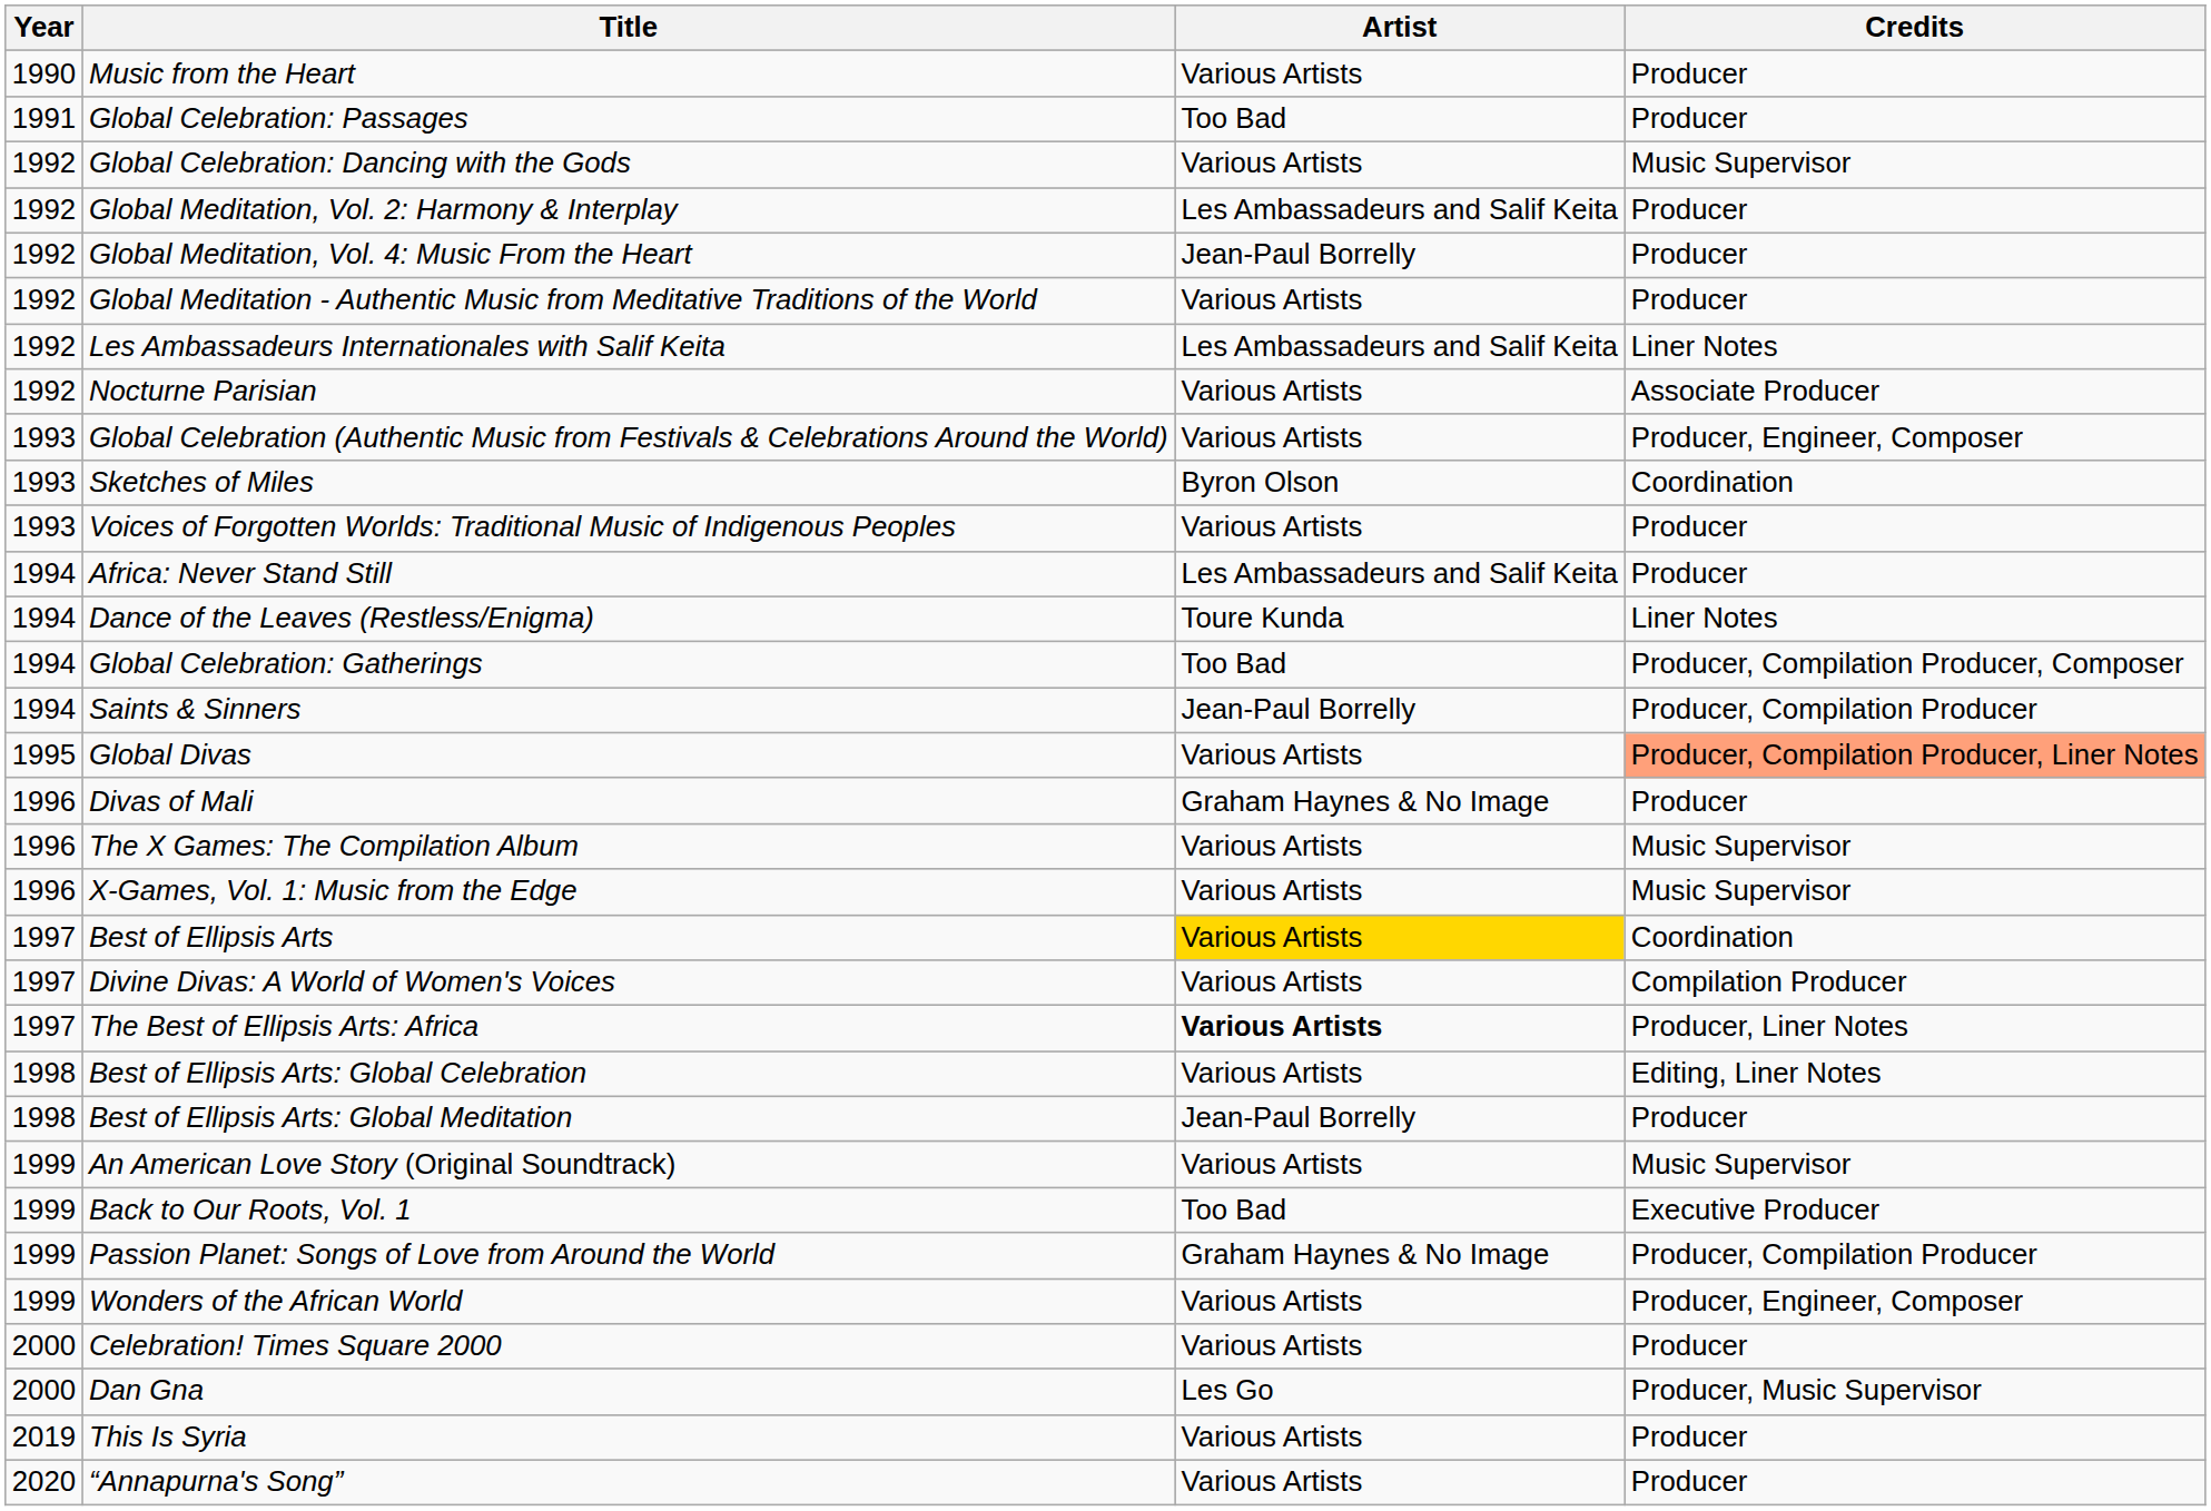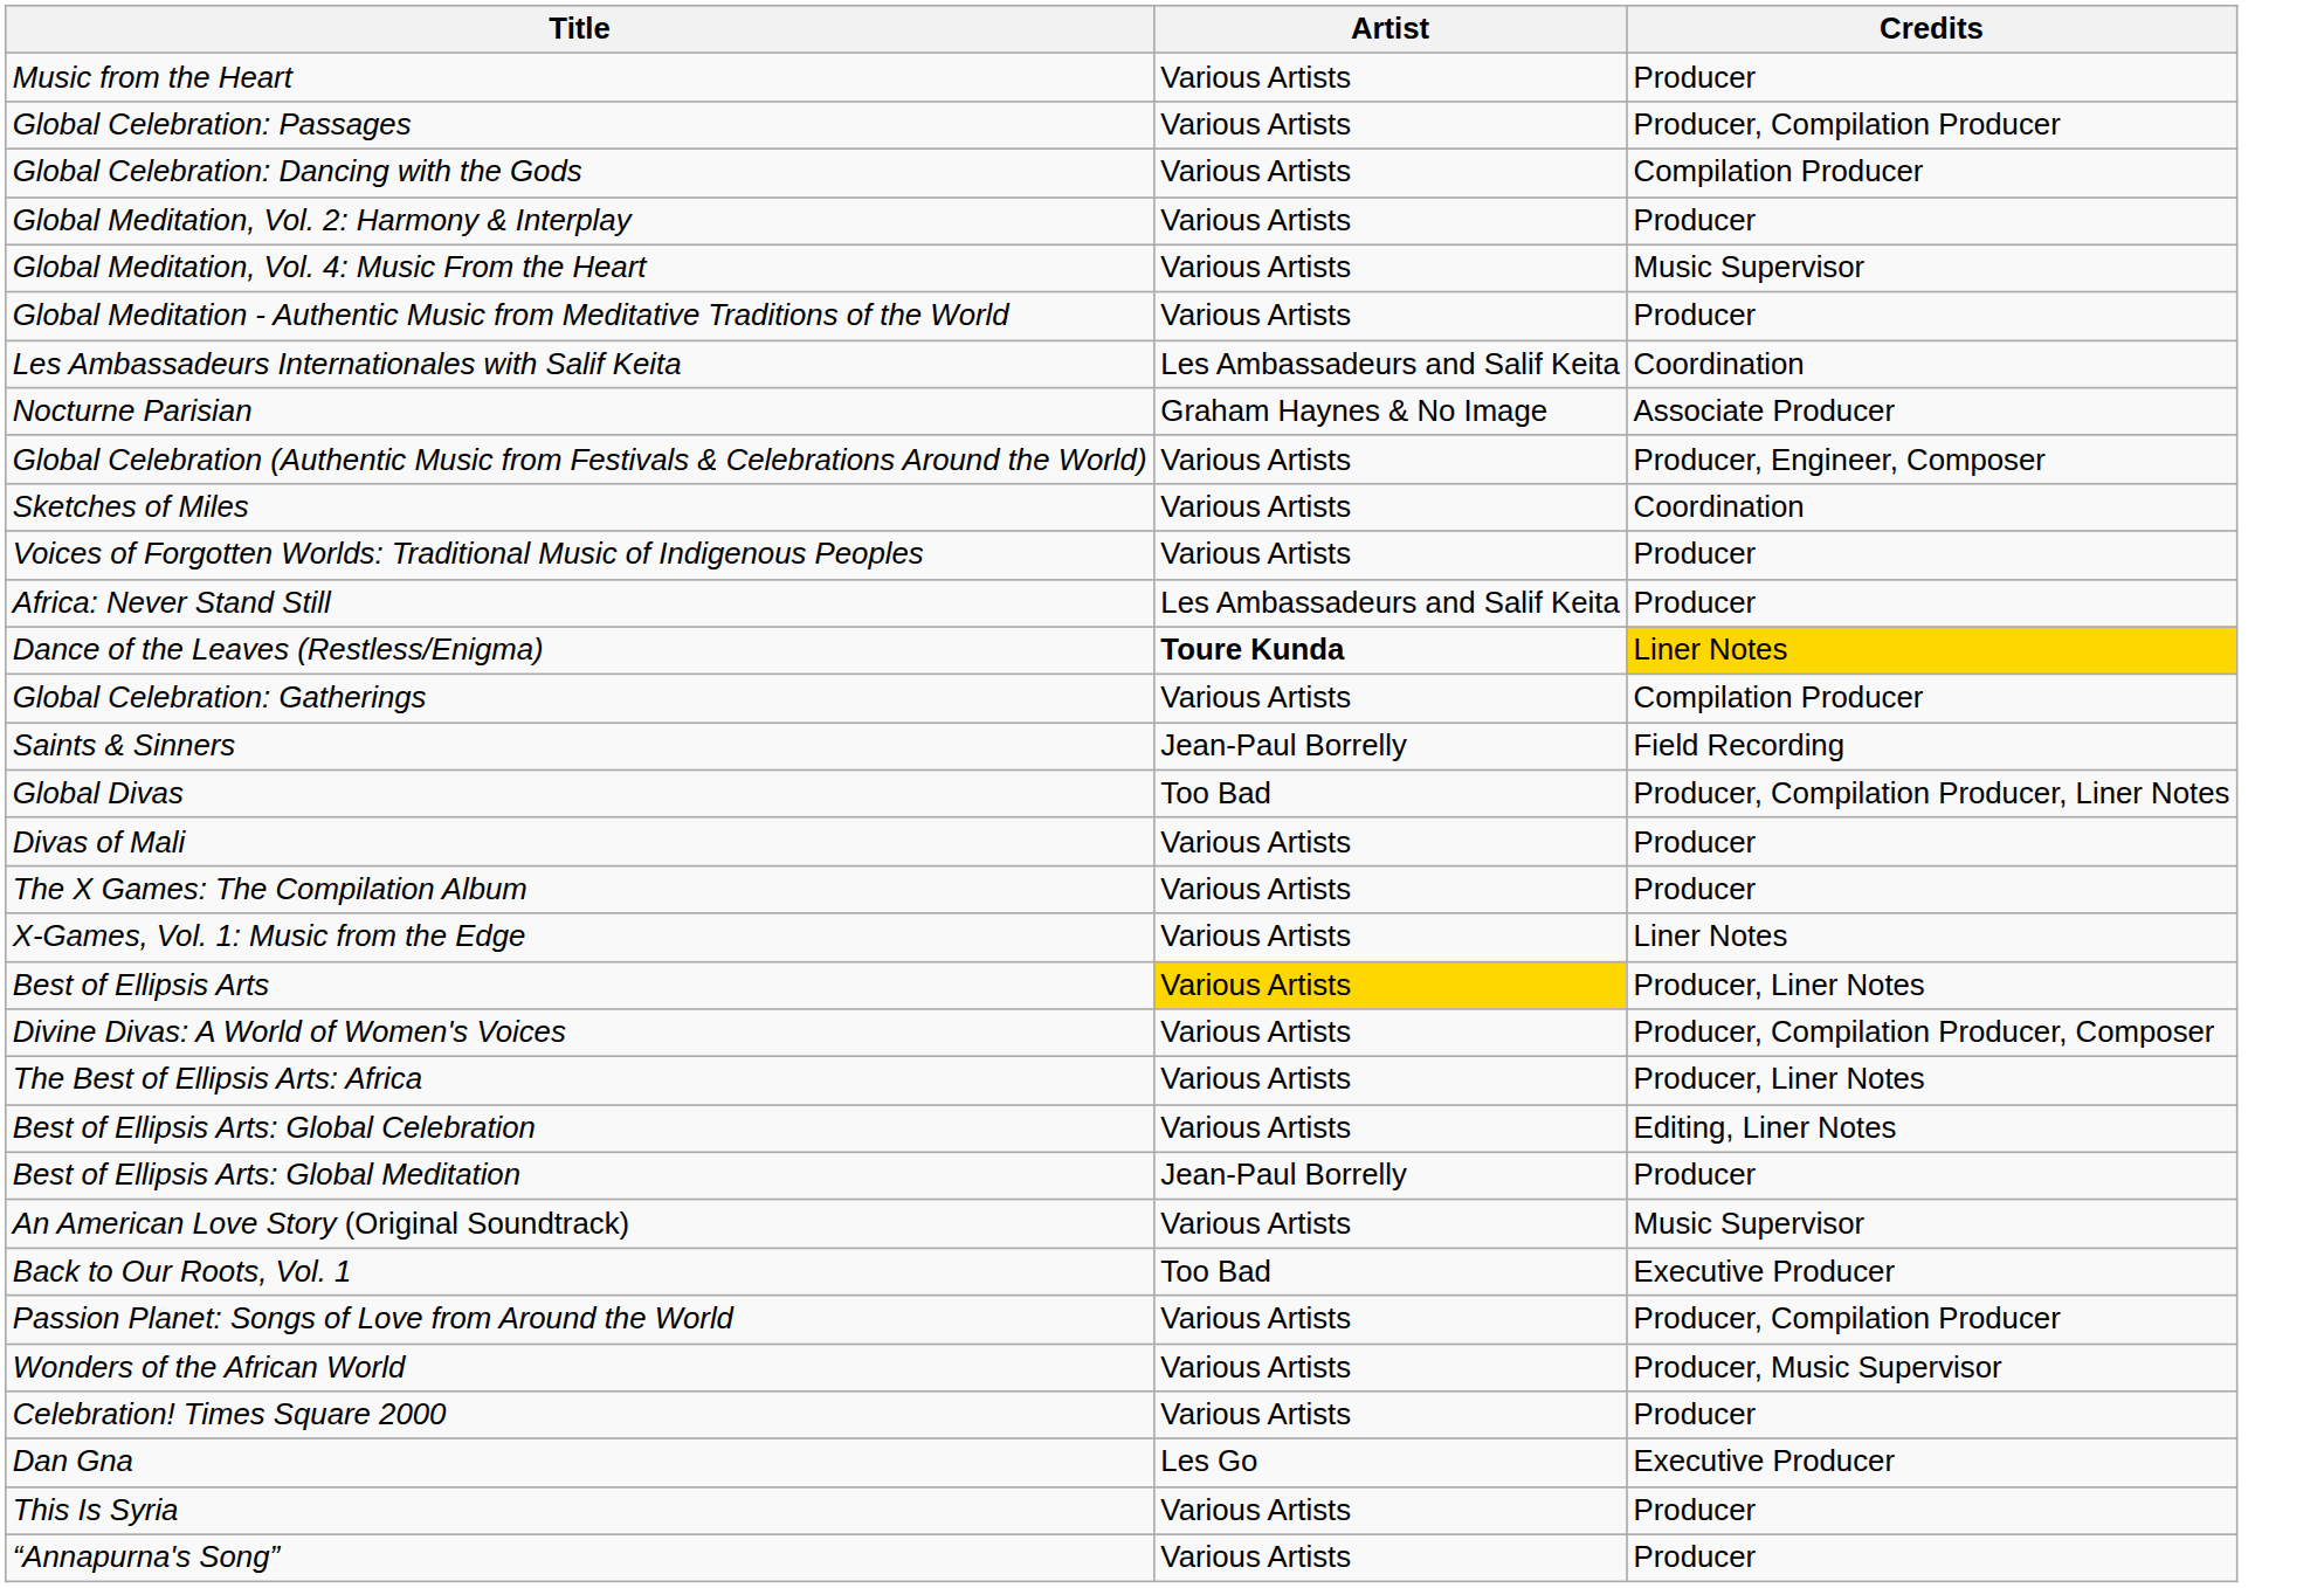- column: Year | 1990 | 1991 | 1992 | 1992 | 1992 | 1992 | 1992 | 1992 | 1993 | 1993 | 1993 | 1994 | 1994 | 1994 | 1994 | 1995 | 1996 | 1996 | 1996 | 1997 | 1997 | 1997 | 1998 | 1998 | 1999 | 1999 | 1999 | 1999 | 2000 | 2000 | 2019 | 2020
Global Celebration: Passages | Artist: Too Bad -> Various Artists
Global Celebration: Passages | Credits: Producer -> Producer, Compilation Producer
Global Celebration: Dancing with the Gods | Credits: Music Supervisor -> Compilation Producer
Global Meditation, Vol. 2: Harmony & Interplay | Artist: Les Ambassadeurs and Salif Keita -> Various Artists
Global Meditation, Vol. 4: Music From the Heart | Artist: Jean-Paul Borrelly -> Various Artists
Global Meditation, Vol. 4: Music From the Heart | Credits: Producer -> Music Supervisor
Les Ambassadeurs Internationales with Salif Keita | Credits: Liner Notes -> Coordination
Nocturne Parisian | Artist: Various Artists -> Graham Haynes & No Image
Sketches of Miles | Artist: Byron Olson -> Various Artists
Dance of the Leaves (Restless/Enigma) | Artist: normal -> bold
Dance of the Leaves (Restless/Enigma) | Credits: no background -> gold background
Global Celebration: Gatherings | Artist: Too Bad -> Various Artists
Global Celebration: Gatherings | Credits: Producer, Compilation Producer, Composer -> Compilation Producer
Saints & Sinners | Credits: Producer, Compilation Producer -> Field Recording
Global Divas | Artist: Various Artists -> Too Bad
Global Divas | Credits: lightsalmon background -> no background
Divas of Mali | Artist: Graham Haynes & No Image -> Various Artists
The X Games: The Compilation Album | Credits: Music Supervisor -> Producer
X-Games, Vol. 1: Music from the Edge | Credits: Music Supervisor -> Liner Notes
Best of Ellipsis Arts | Credits: Coordination -> Producer, Liner Notes
Divine Divas: A World of Women's Voices | Credits: Compilation Producer -> Producer, Compilation Producer, Composer
The Best of Ellipsis Arts: Africa | Artist: bold -> normal
Passion Planet: Songs of Love from Around the World | Artist: Graham Haynes & No Image -> Various Artists
Wonders of the African World | Credits: Producer, Engineer, Composer -> Producer, Music Supervisor
Dan Gna | Credits: Producer, Music Supervisor -> Executive Producer
